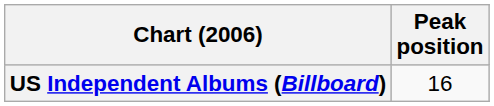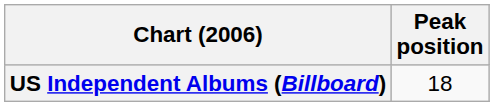US Independent Albums (Billboard) | Peak position: 16 -> 18
